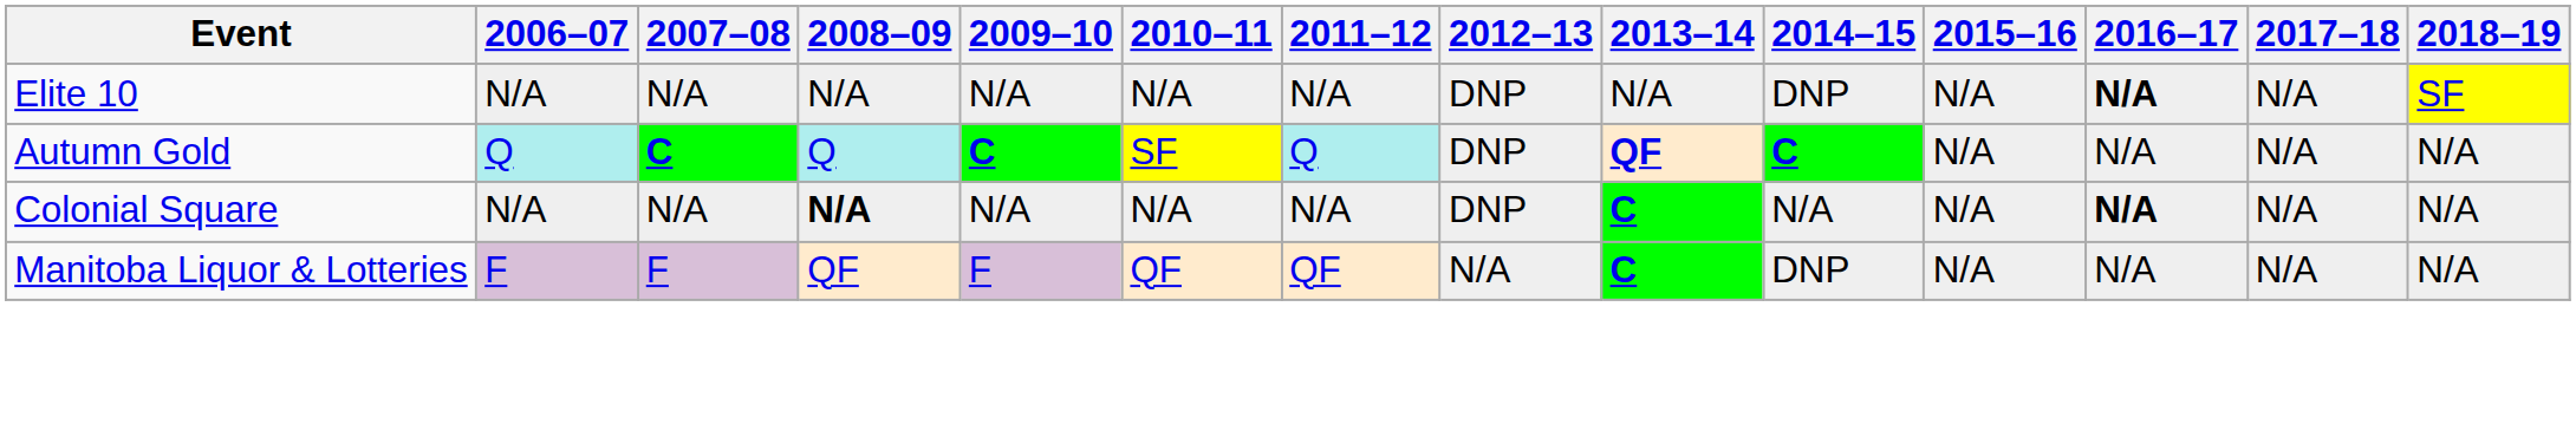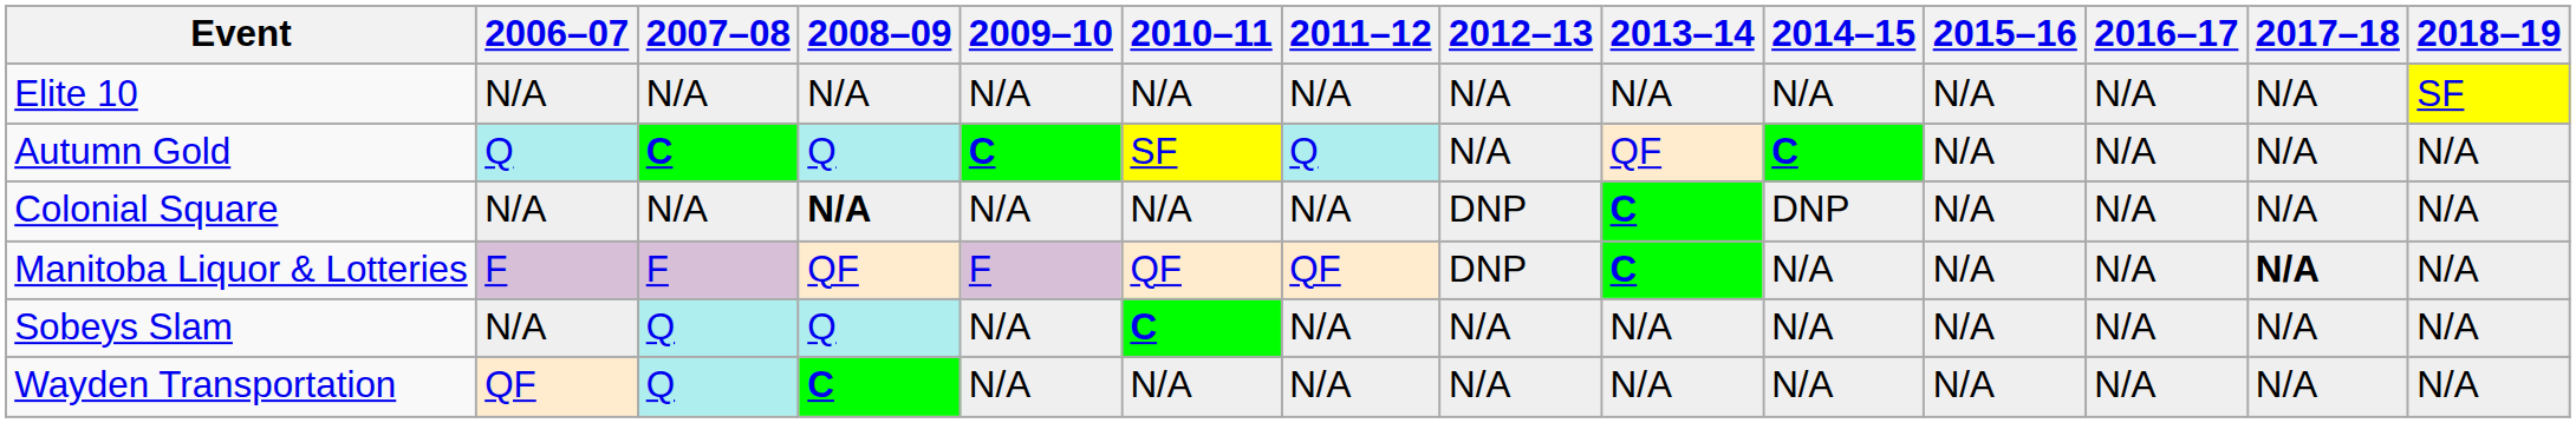Elite 10 | 2012–13: DNP -> N/A
Elite 10 | 2014–15: DNP -> N/A
Elite 10 | 2016–17: bold -> normal
Autumn Gold | 2012–13: DNP -> N/A
Autumn Gold | 2013–14: bold -> normal
Colonial Square | 2014–15: N/A -> DNP
Colonial Square | 2016–17: bold -> normal
Manitoba Liquor & Lotteries | 2012–13: N/A -> DNP
Manitoba Liquor & Lotteries | 2014–15: DNP -> N/A
Manitoba Liquor & Lotteries | 2017–18: normal -> bold
+ row: Sobeys Slam | N/A | Q | Q | N/A | C | N/A | N/A | N/A | N/A | N/A | N/A | N/A | N/A
+ row: Wayden Transportation | QF | Q | C | N/A | N/A | N/A | N/A | N/A | N/A | N/A | N/A | N/A | N/A
